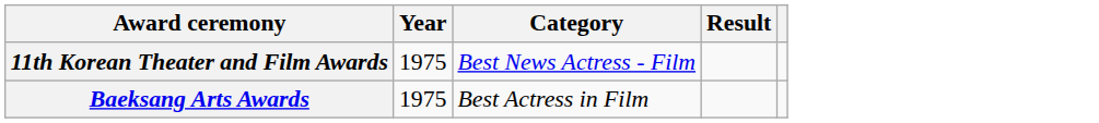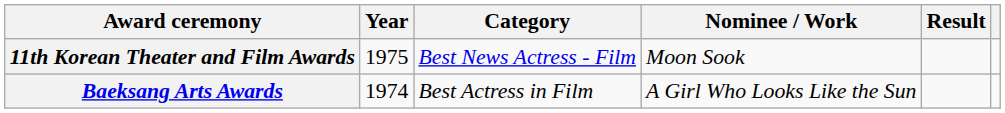+ column: Nominee / Work | Moon Sook | A Girl Who Looks Like the Sun
Baeksang Arts Awards | Year: 1975 -> 1974
